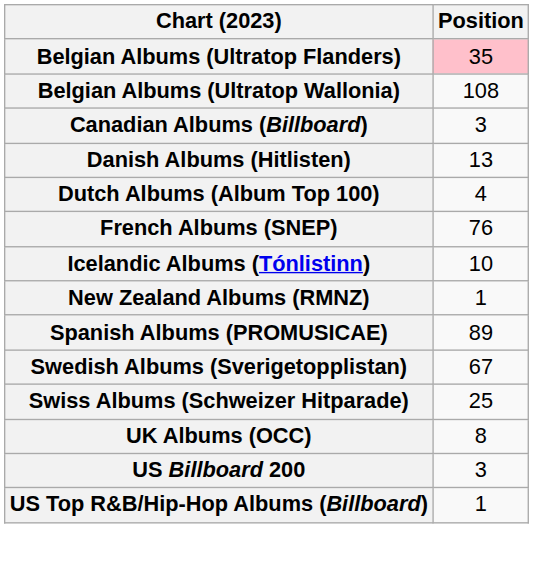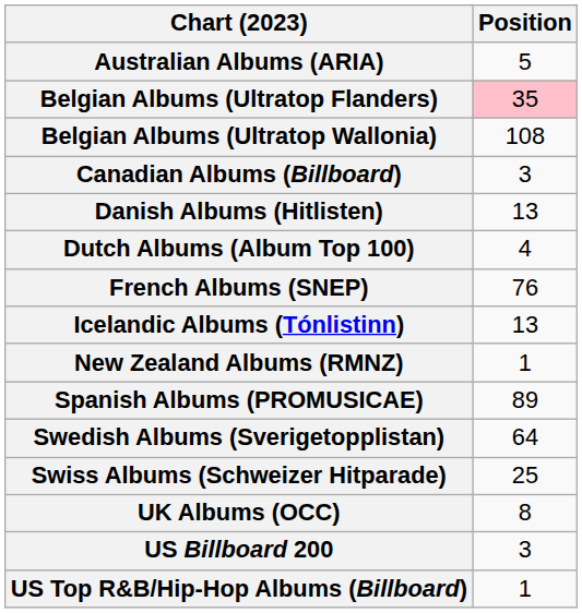+ row: Australian Albums (ARIA) | 5
Icelandic Albums (Tónlistinn) | Position: 10 -> 13
Swedish Albums (Sverigetopplistan) | Position: 67 -> 64
